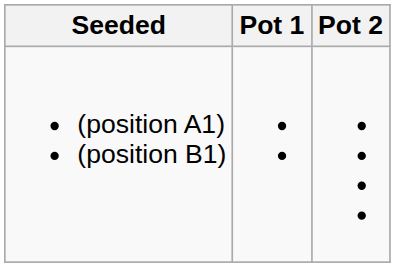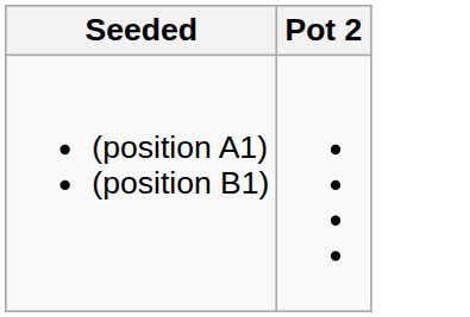- column: Pot 1
